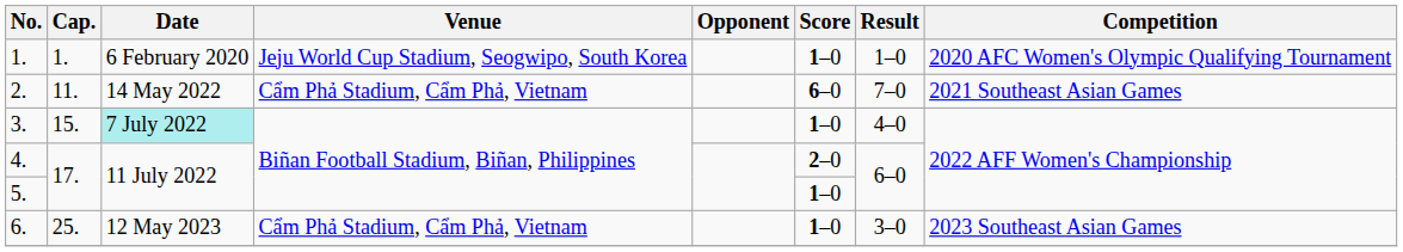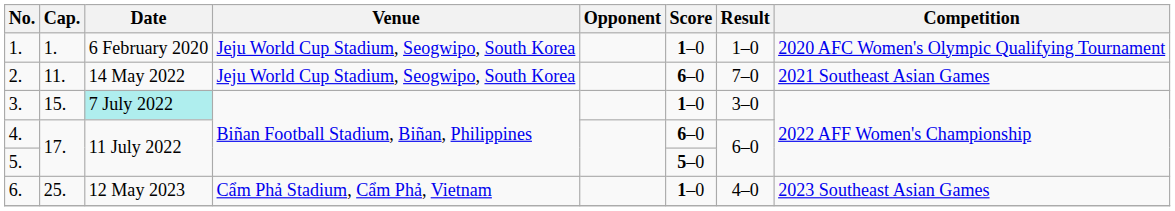2. | Venue: Cẩm Phả Stadium, Cẩm Phả, Vietnam -> Jeju World Cup Stadium, Seogwipo, South Korea
3. | Result: 4–0 -> 3–0
4. | Score: 2–0 -> 6–0
5. | Score: 1–0 -> 5–0
6. | Result: 3–0 -> 4–0
